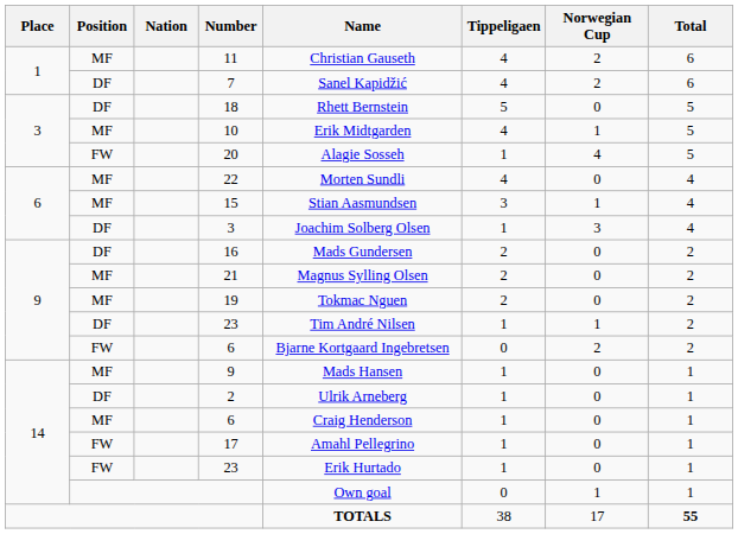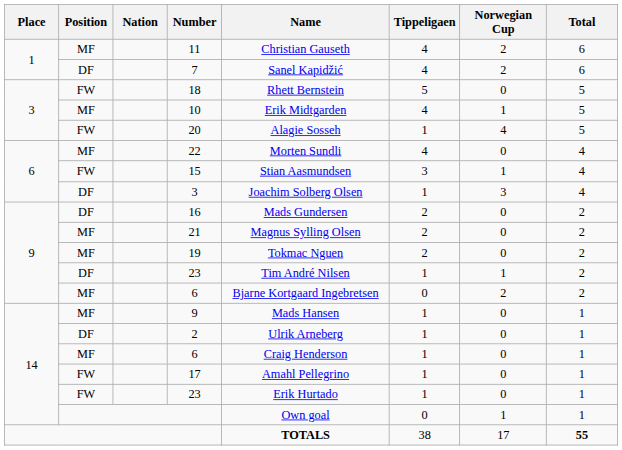18 | Position: DF -> FW
15 | Position: MF -> FW
9 / 6 | Position: FW -> MF
